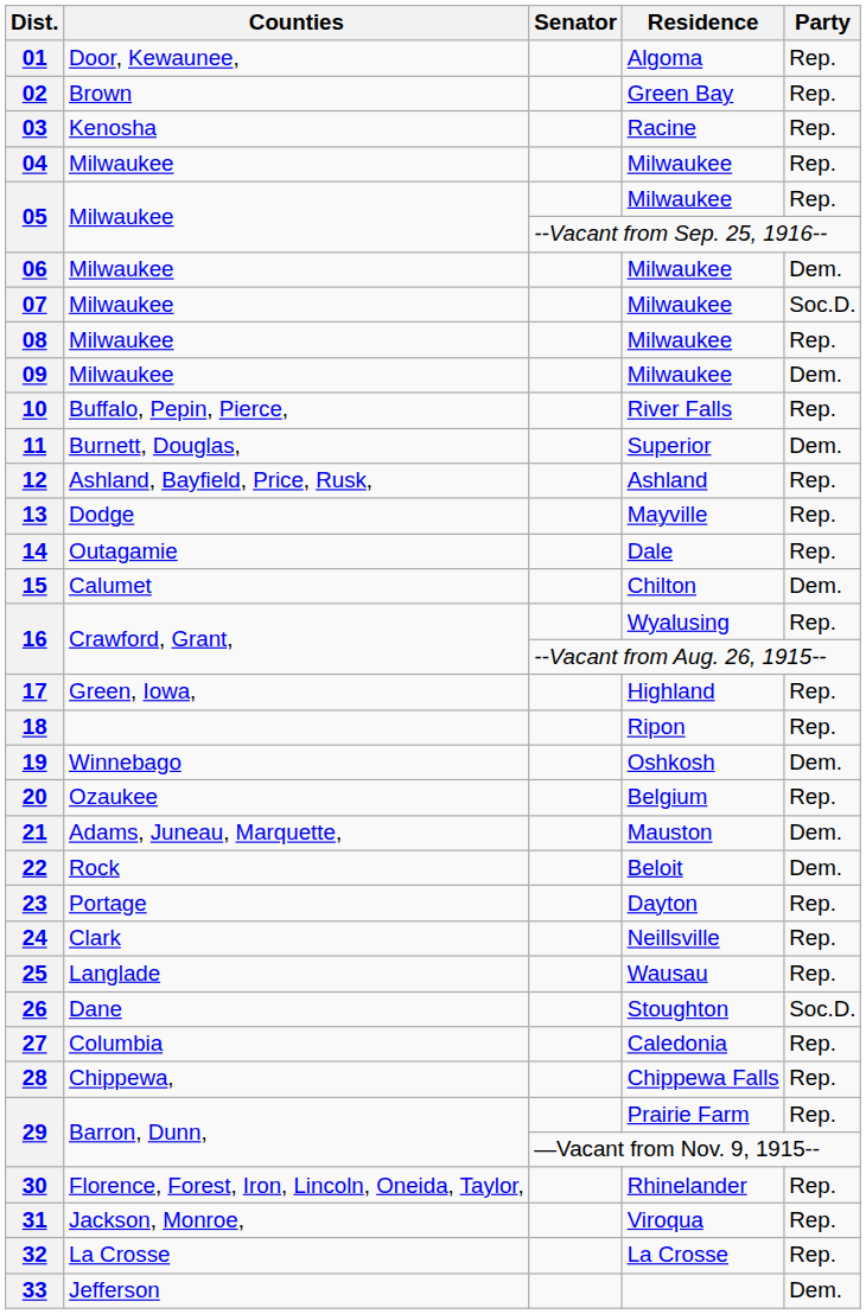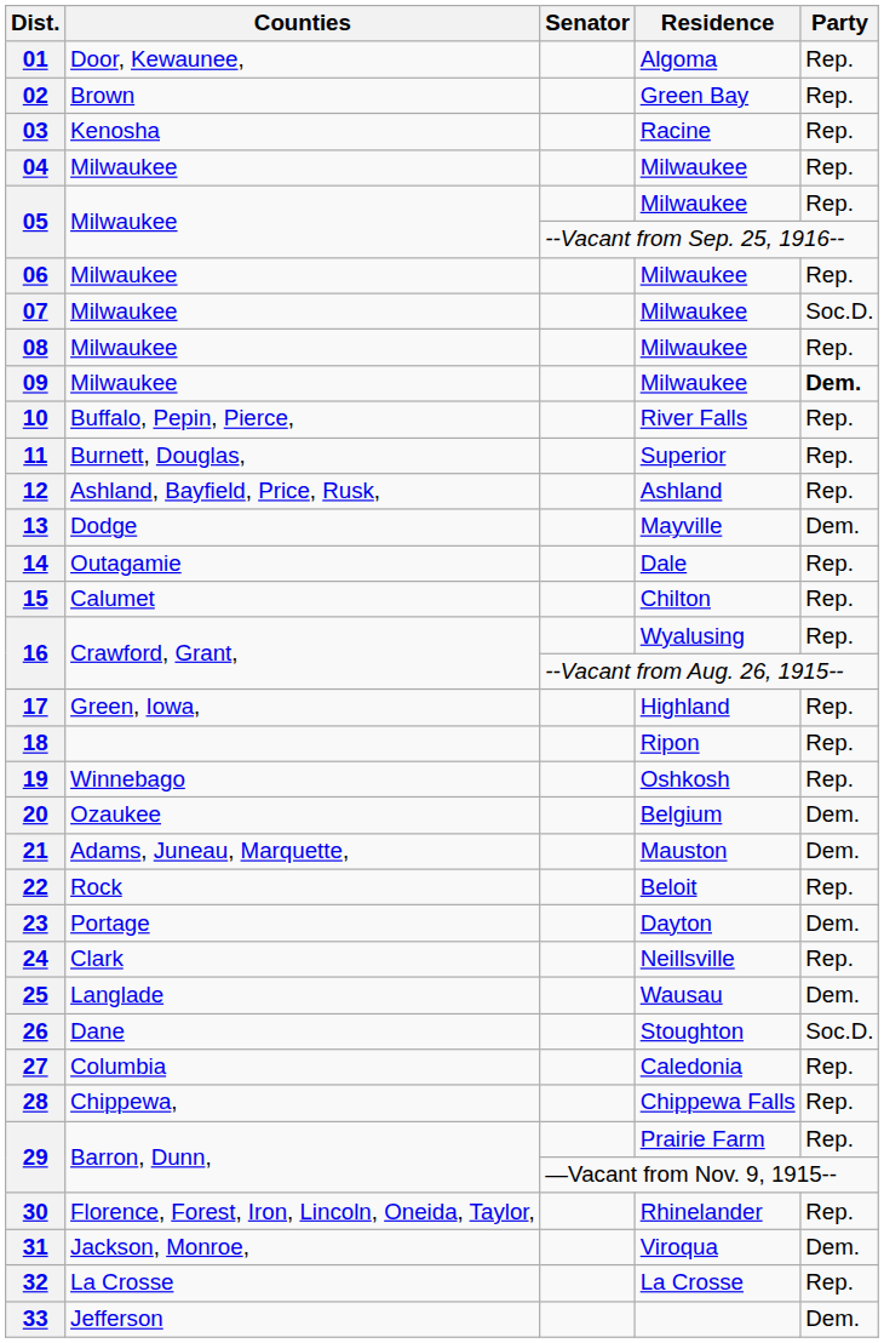06 | Party: Dem. -> Rep.
09 | Party: normal -> bold
11 | Party: Dem. -> Rep.
13 | Party: Rep. -> Dem.
15 | Party: Dem. -> Rep.
19 | Party: Dem. -> Rep.
20 | Party: Rep. -> Dem.
22 | Party: Dem. -> Rep.
23 | Party: Rep. -> Dem.
25 | Party: Rep. -> Dem.
31 | Party: Rep. -> Dem.
